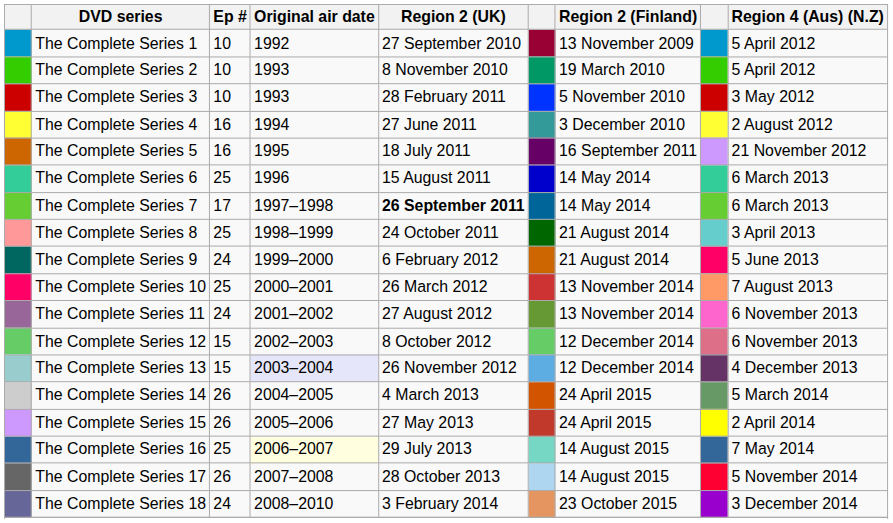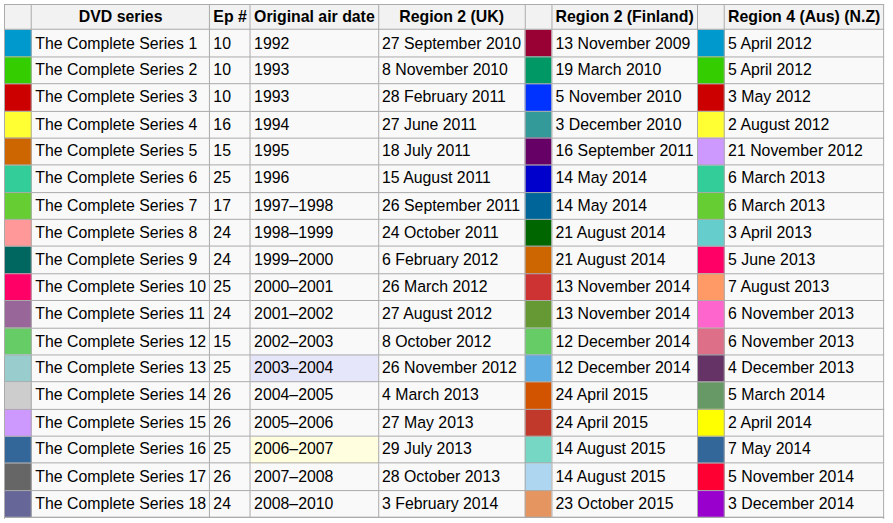The Complete Series 5 | Ep #: 16 -> 15
The Complete Series 7 | Region 2 (UK): bold -> normal
The Complete Series 8 | Ep #: 25 -> 24
The Complete Series 13 | Ep #: 15 -> 25
